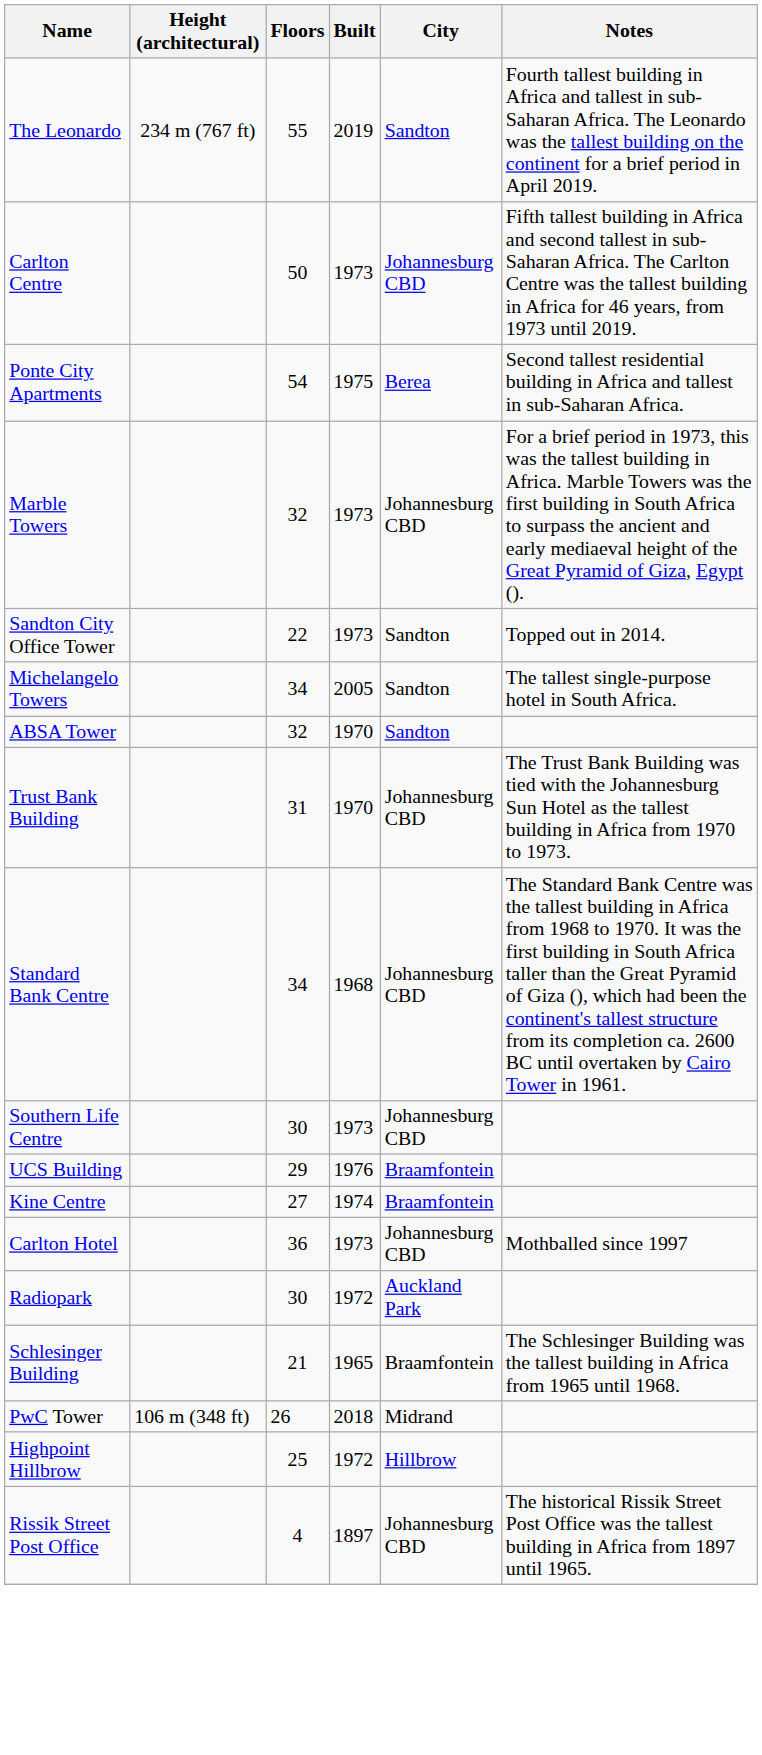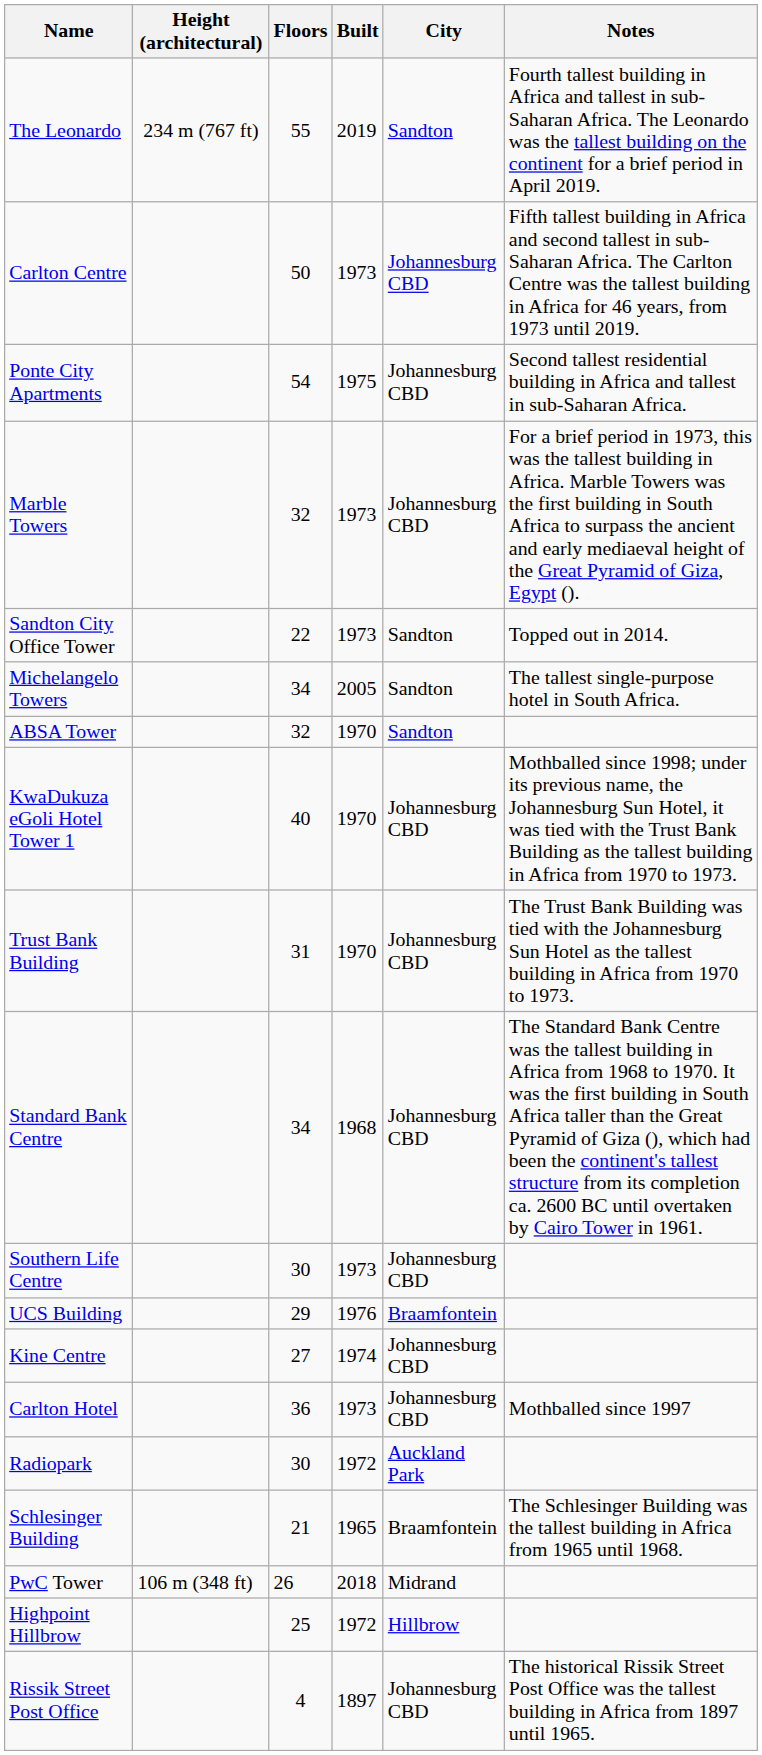Ponte City Apartments | City: Berea -> Johannesburg CBD
+ row: KwaDukuza eGoli Hotel Tower 1 | 40 | 1970 | Johannesburg CBD | Mothballed since 1998; under its previous name, the Johannesburg Sun Hotel, it was tied with the Trust Bank Building as the tallest building in Africa from 1970 to 1973.
Kine Centre | City: Braamfontein -> Johannesburg CBD
